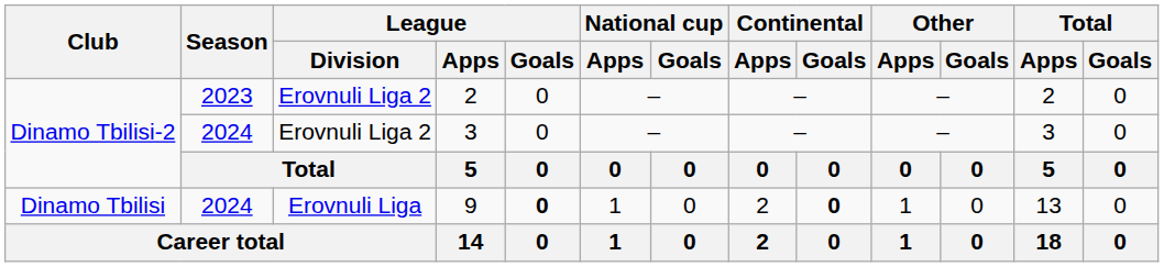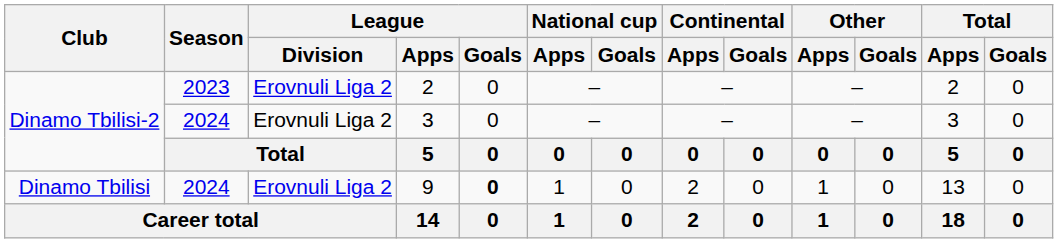9 | League / Division: Erovnuli Liga -> Erovnuli Liga 2
9 | Continental / Goals: bold -> normal
